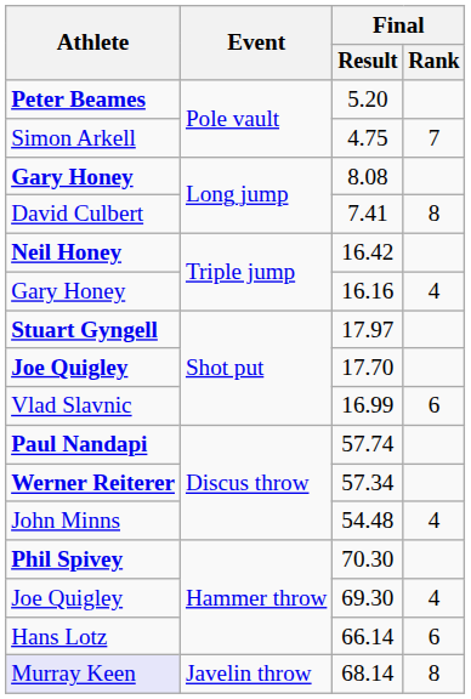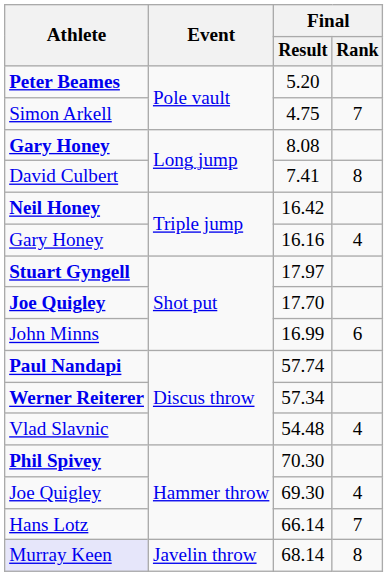16.99 | Athlete: Vlad Slavnic -> John Minns
54.48 | Athlete: John Minns -> Vlad Slavnic
66.14 | Final / Rank: 6 -> 7
